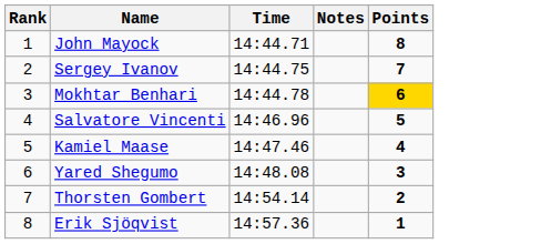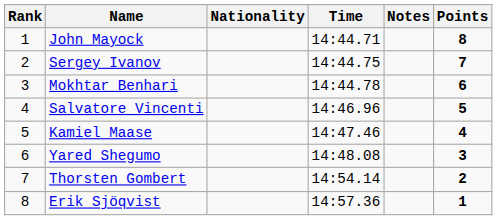+ column: Nationality
Mokhtar Benhari | Points: gold background -> no background
